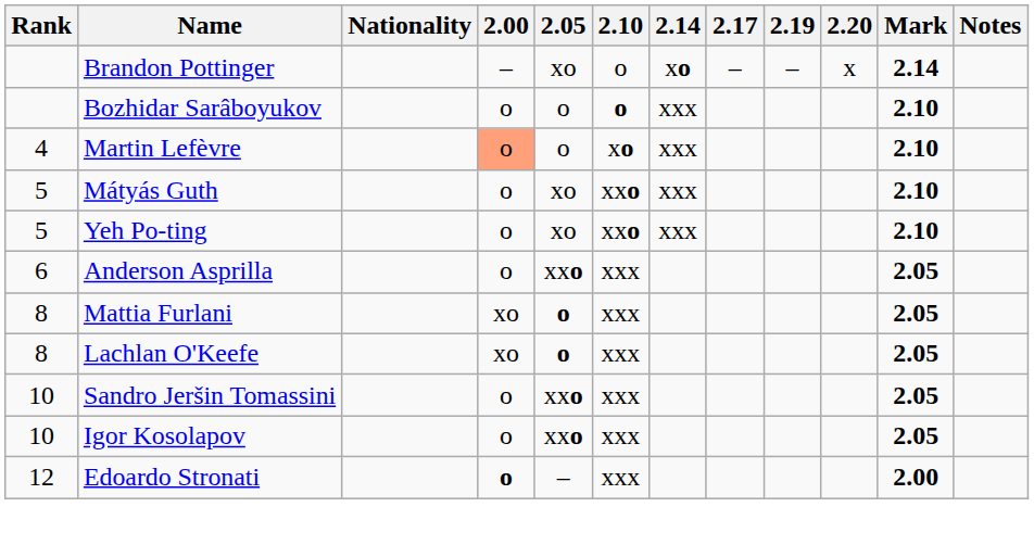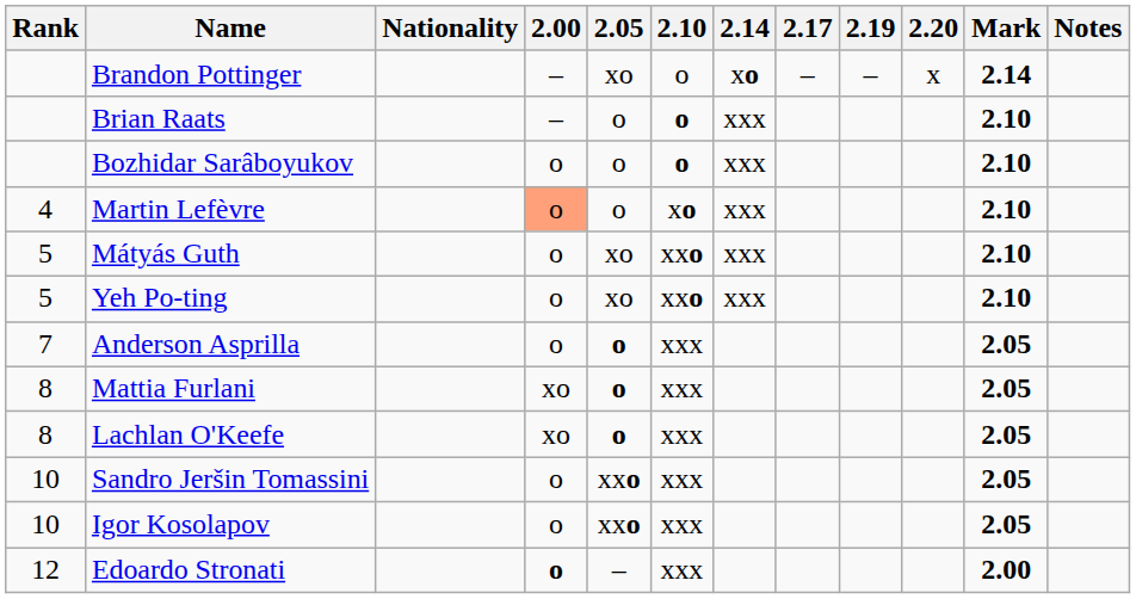+ row: Brian Raats | – | o | o | xxx | 2.10
Anderson Asprilla | Rank: 6 -> 7
Anderson Asprilla | 2.05: xxo -> o
